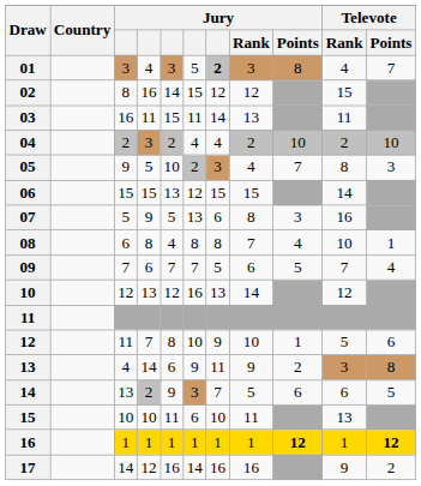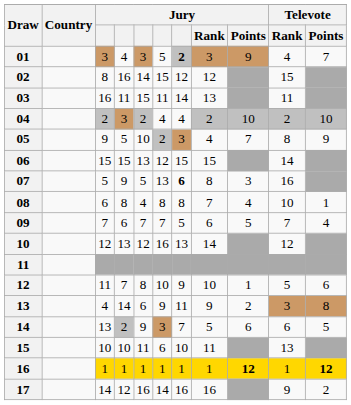01 | Jury / Points: 8 -> 9
05 | Televote / Points: 3 -> 9
07 | column 7: normal -> bold
